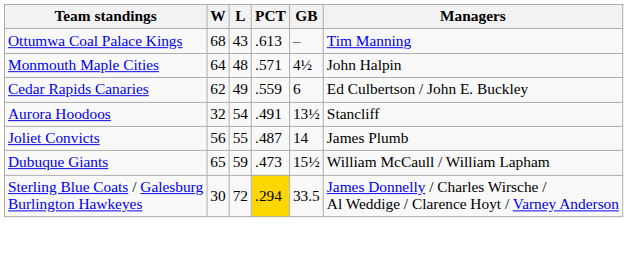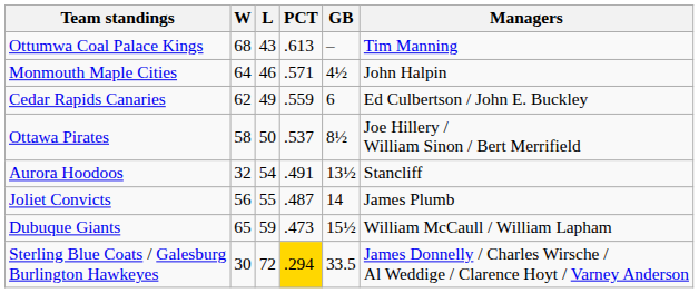Monmouth Maple Cities | L: 48 -> 46
+ row: Ottawa Pirates | 58 | 50 | .537 | 8½ | Joe Hillery / William Sinon / Bert Merrifield
